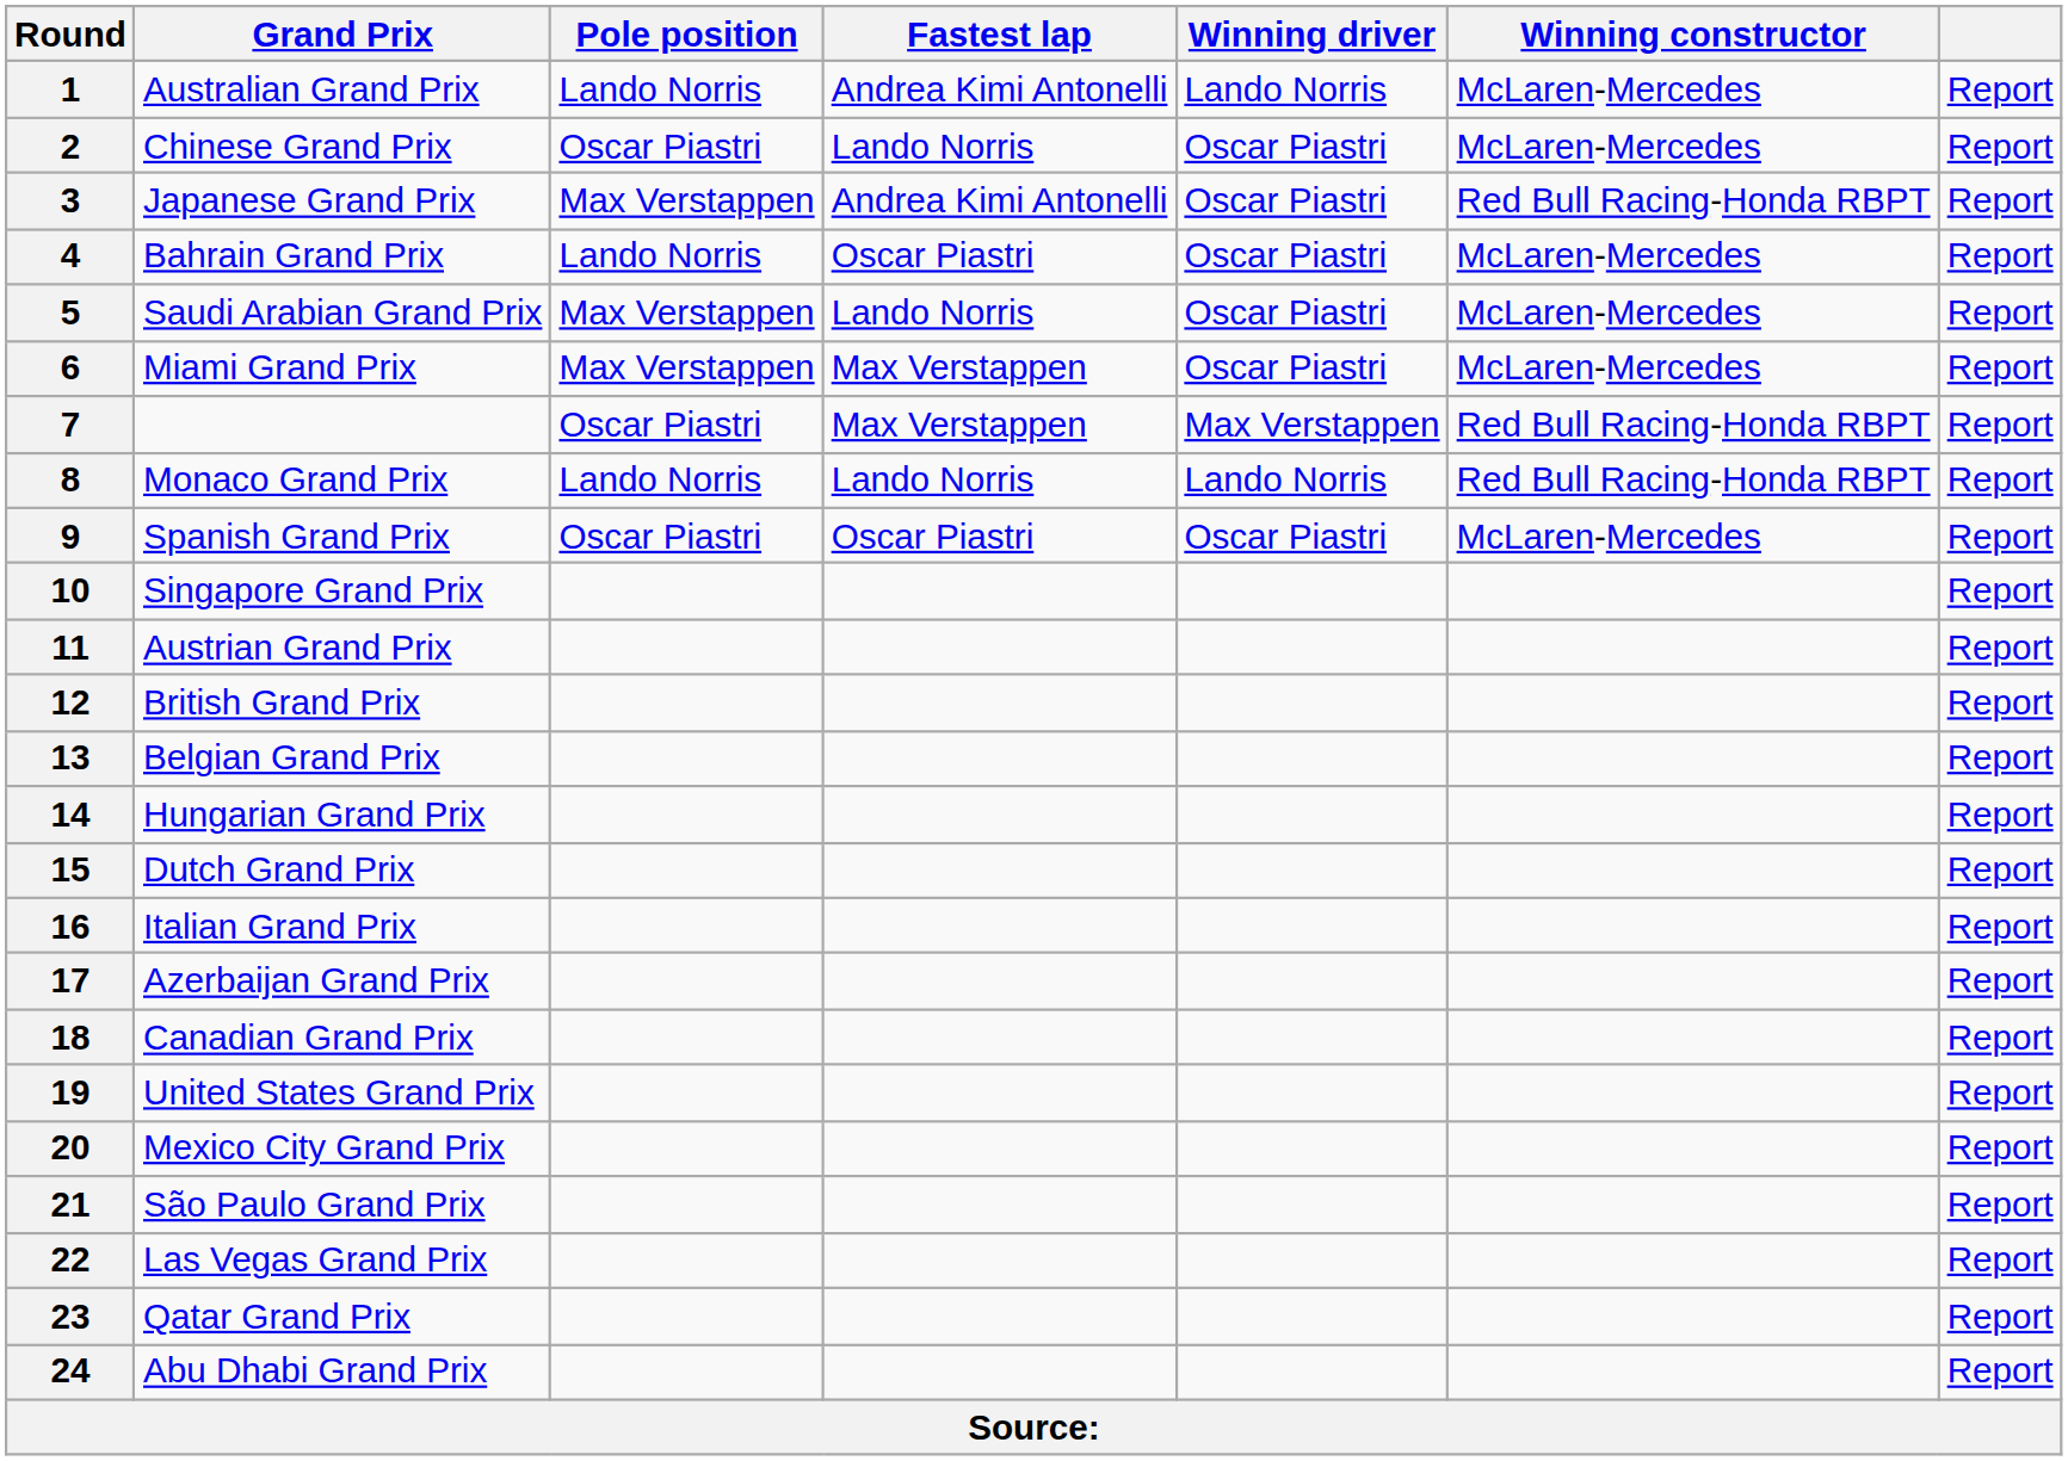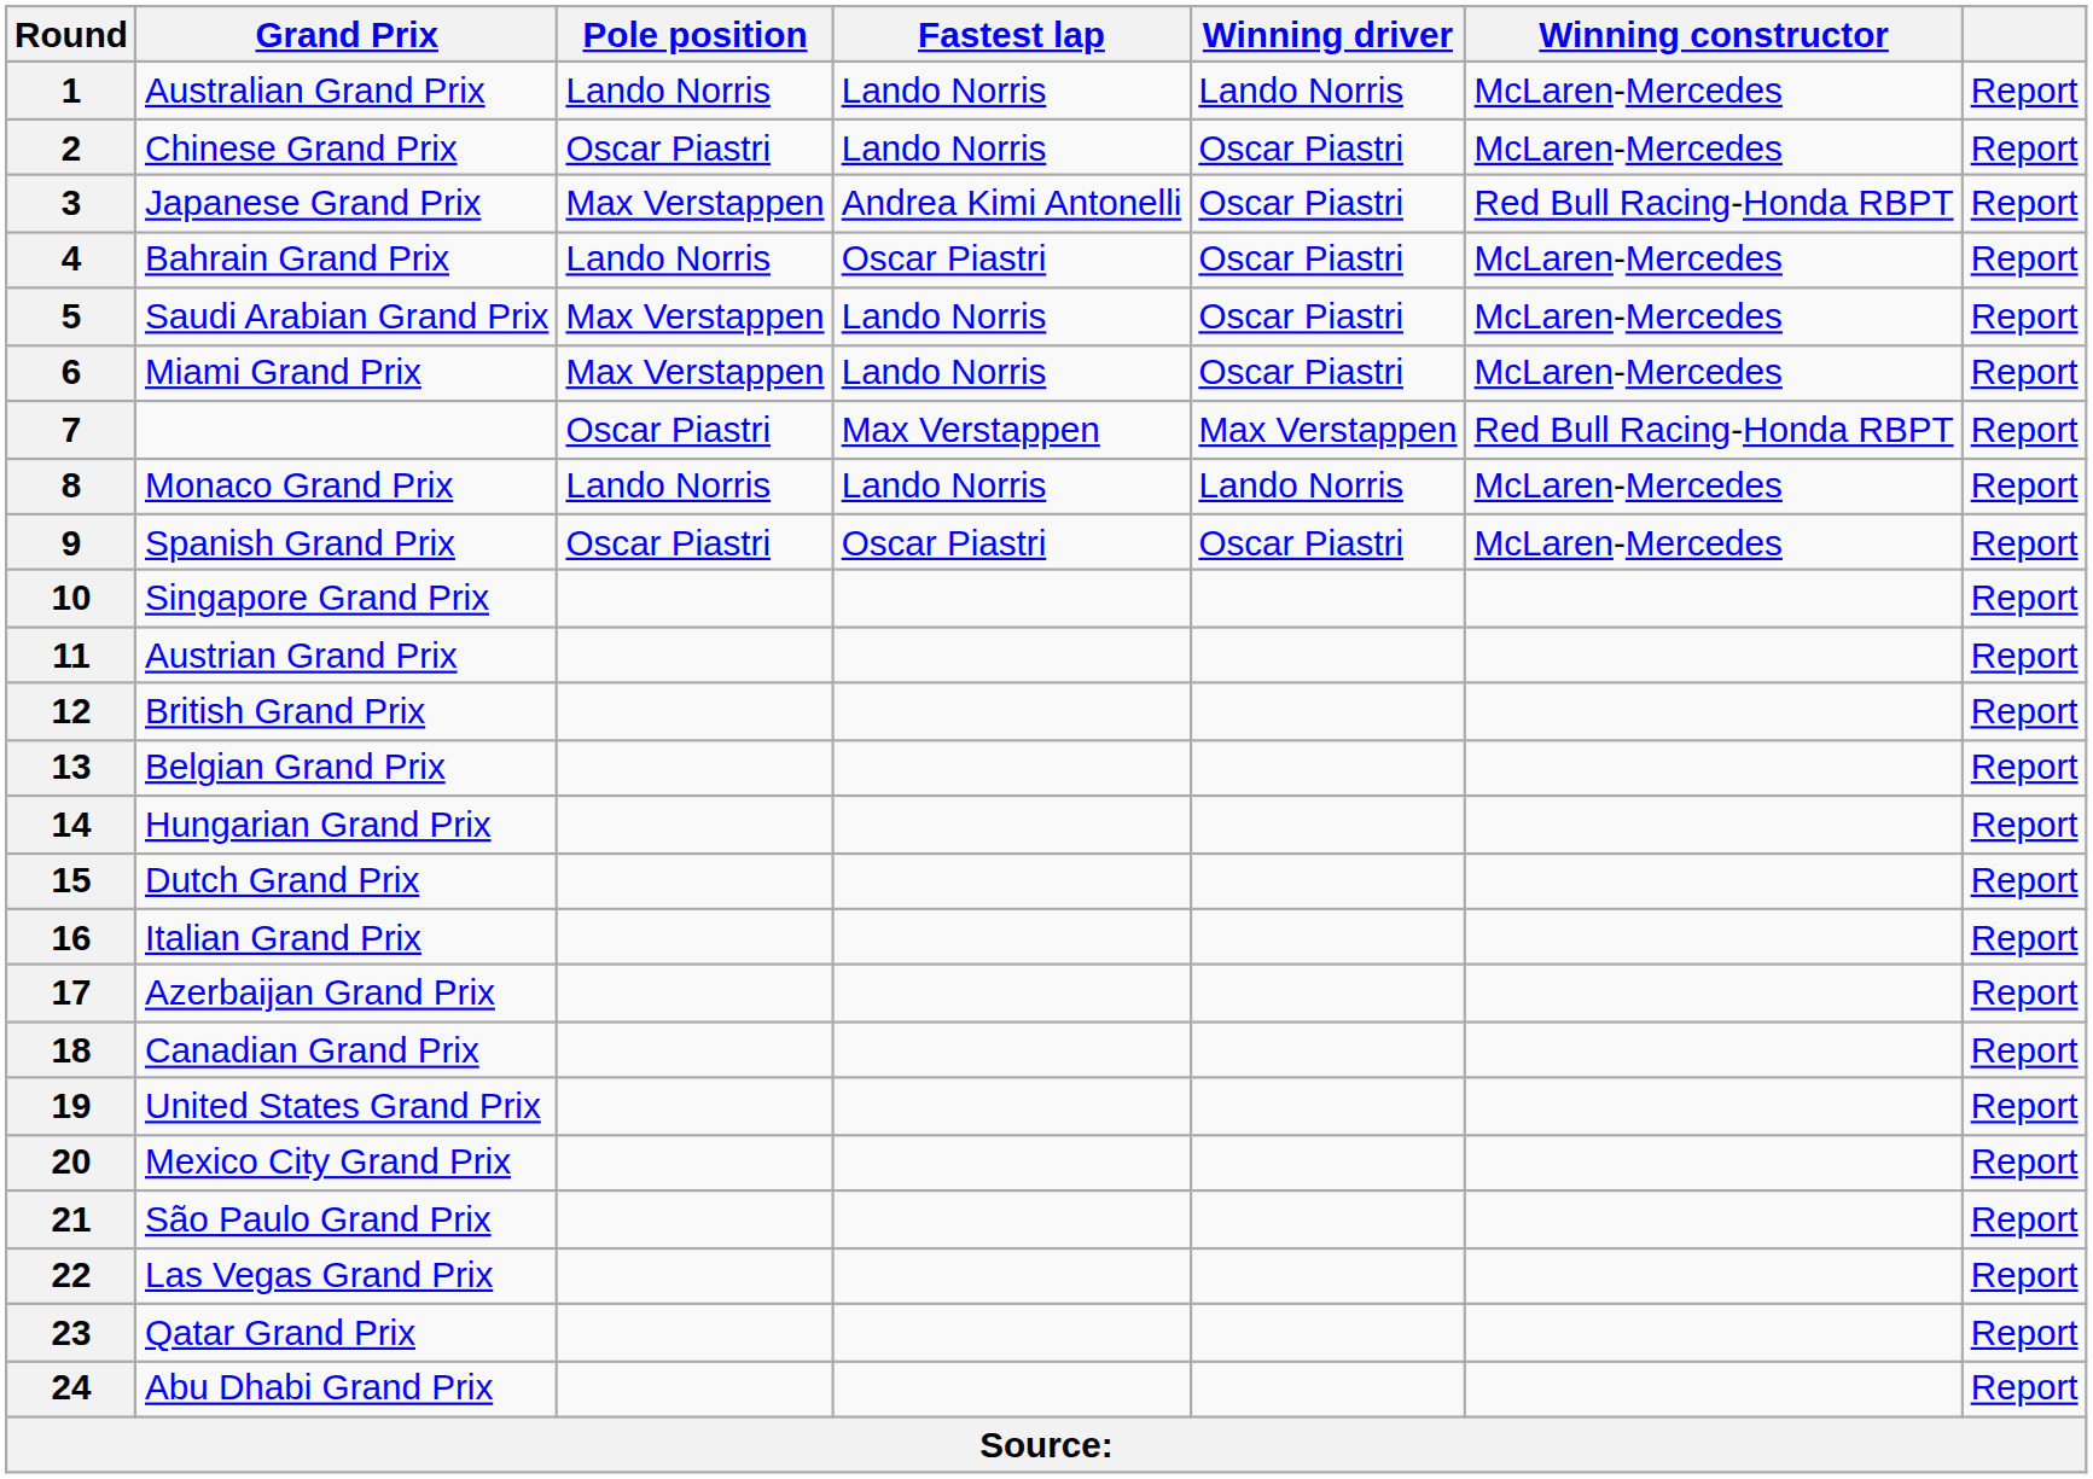1 | Fastest lap: Andrea Kimi Antonelli -> Lando Norris
6 | Fastest lap: Max Verstappen -> Lando Norris
8 | Winning constructor: Red Bull Racing-Honda RBPT -> McLaren-Mercedes
